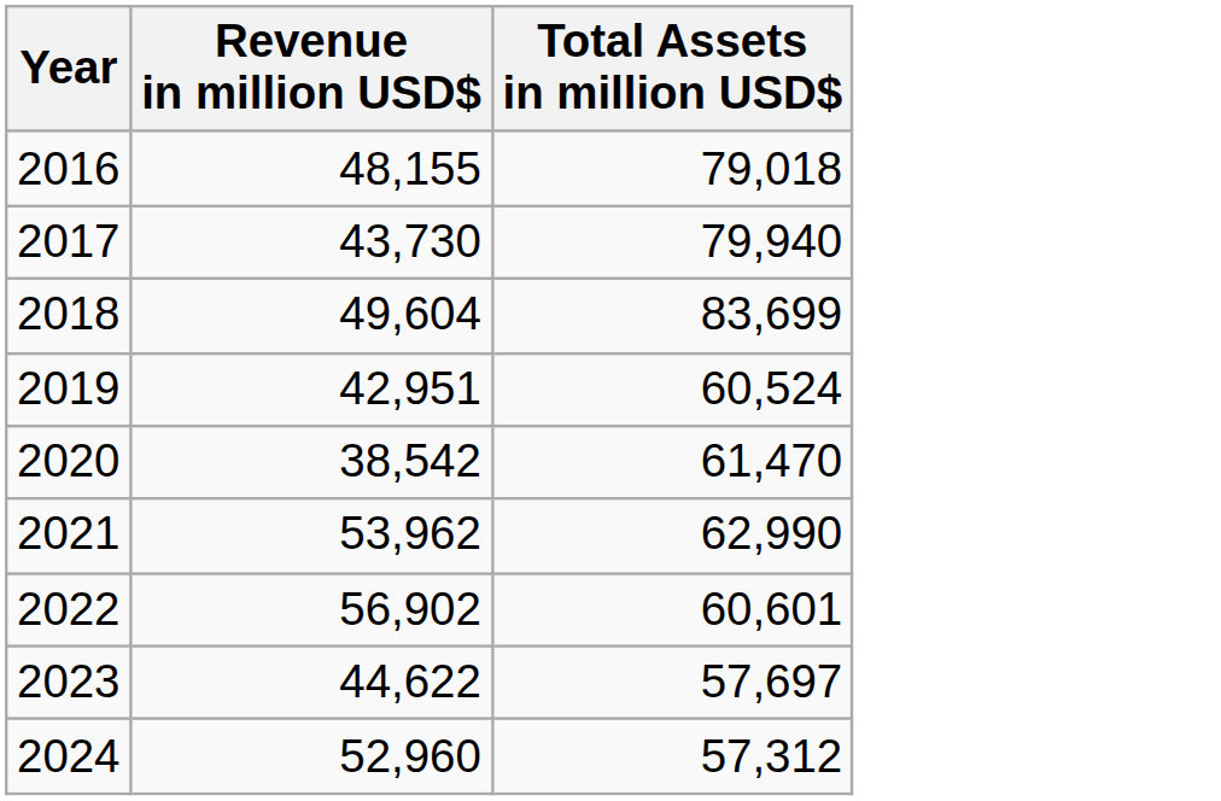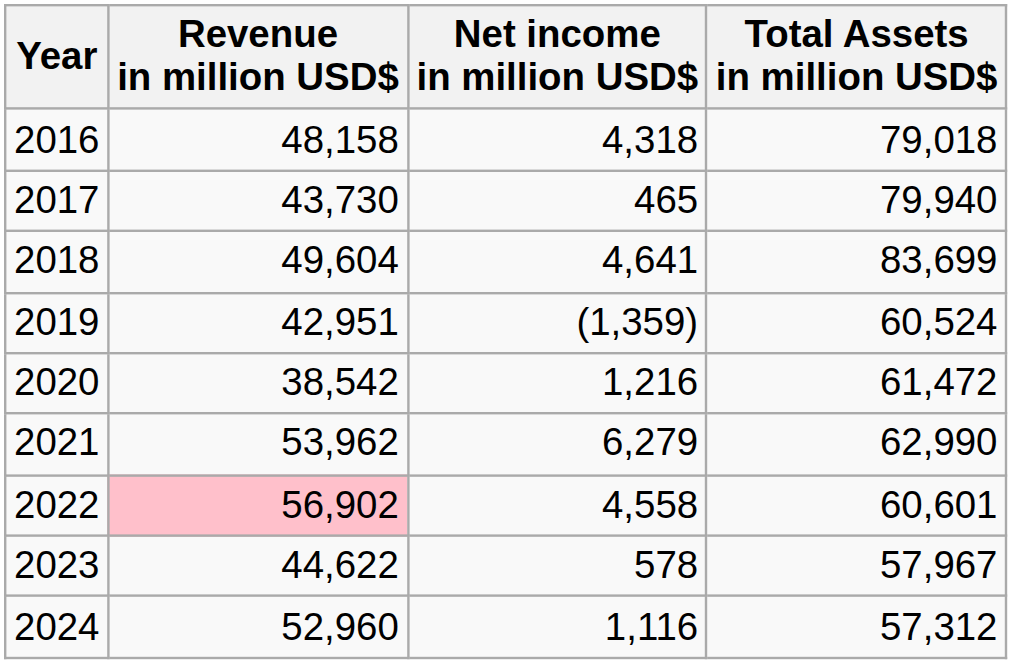+ column: Net income in million USD$ | 4,318 | 465 | 4,641 | (1,359) | 1,216 | 6,279 | 4,558 | 578 | 1,116
2016 | Revenue in million USD$: 48,155 -> 48,158
2020 | Total Assets in million USD$: 61,470 -> 61,472
2022 | Revenue in million USD$: no background -> pink background
2023 | Total Assets in million USD$: 57,697 -> 57,967
